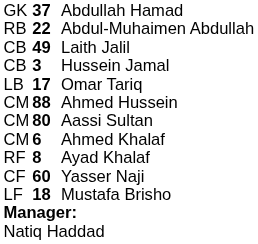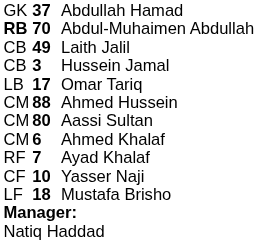Abdul-Muhaimen Abdullah | column 1: normal -> bold
Abdul-Muhaimen Abdullah | column 2: 22 -> 70
Ayad Khalaf | column 2: 8 -> 7
Yasser Naji | column 2: 60 -> 10
